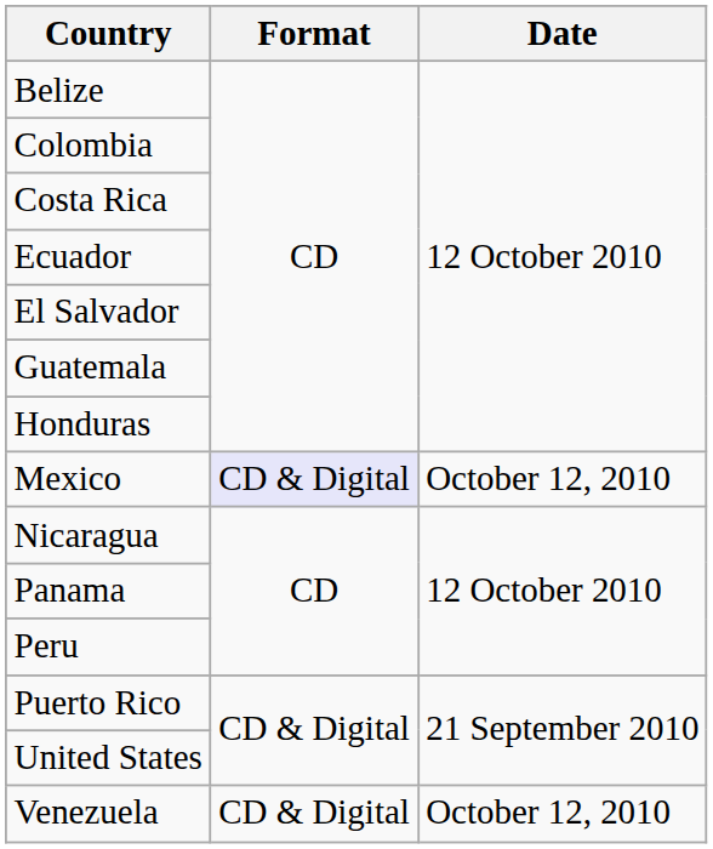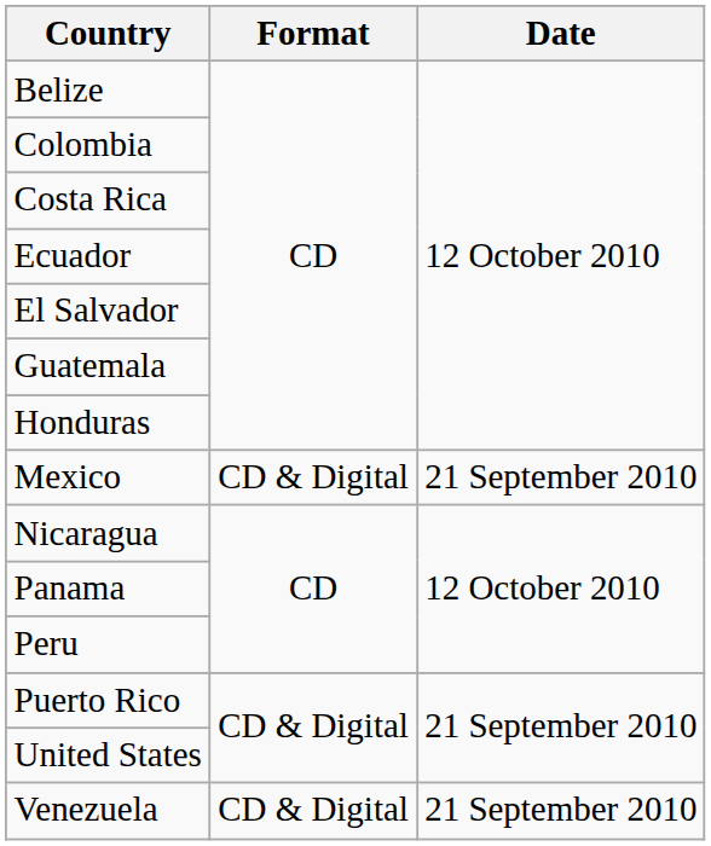Mexico | Format: lavender background -> no background
Mexico | Date: October 12, 2010 -> 21 September 2010
Venezuela | Date: October 12, 2010 -> 21 September 2010
